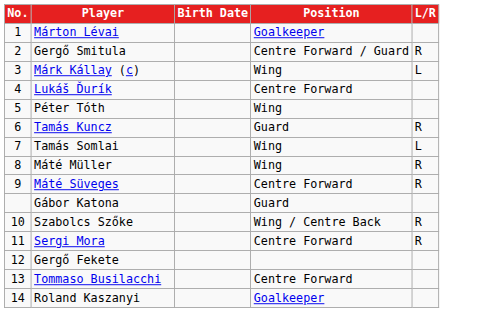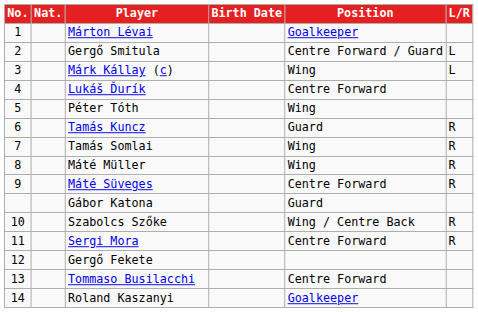+ column: Nat.
Gergő Smitula | L/R: R -> L
Tamás Somlai | L/R: L -> R
